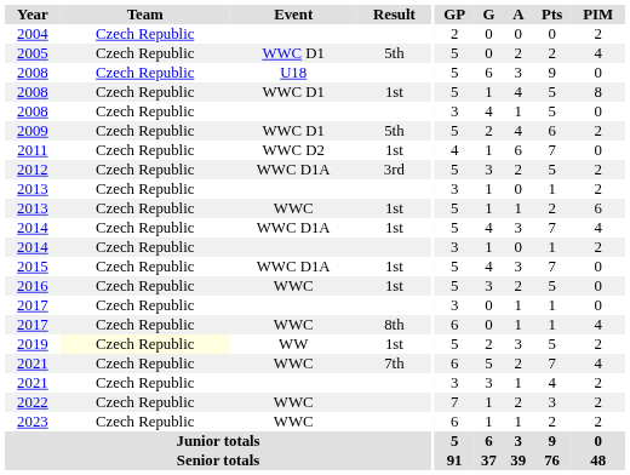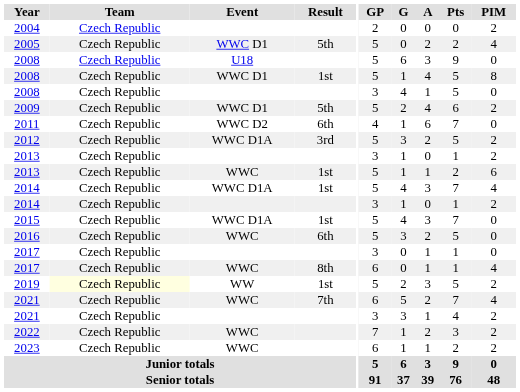2011 | Result: 1st -> 6th
2016 | Result: 1st -> 6th
